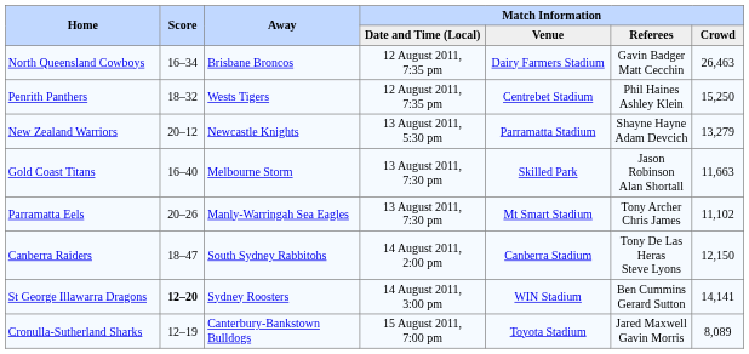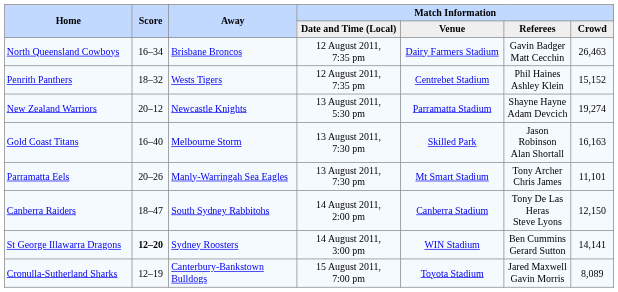Penrith Panthers | Match Information / Crowd: 15,250 -> 15,152
New Zealand Warriors | Match Information / Crowd: 13,279 -> 19,274
Gold Coast Titans | Match Information / Crowd: 11,663 -> 16,163
Parramatta Eels | Match Information / Crowd: 11,102 -> 11,101
